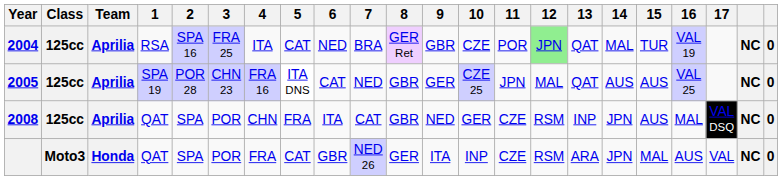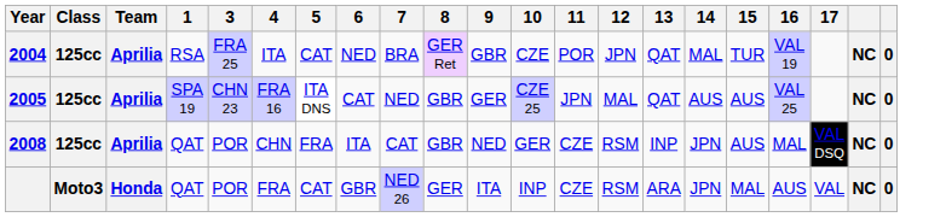- column: 2 | SPA 16 | POR 28 | SPA | SPA
2004 | 12: lightgreen background -> no background
